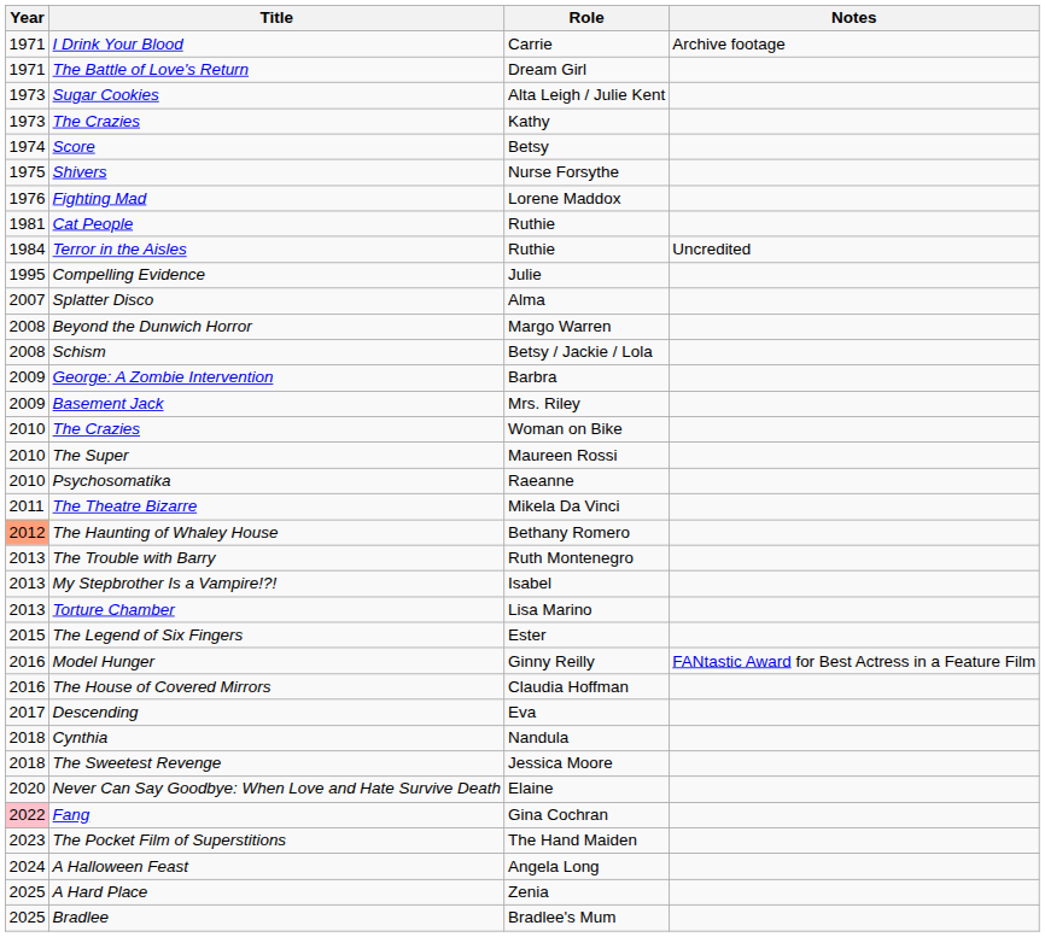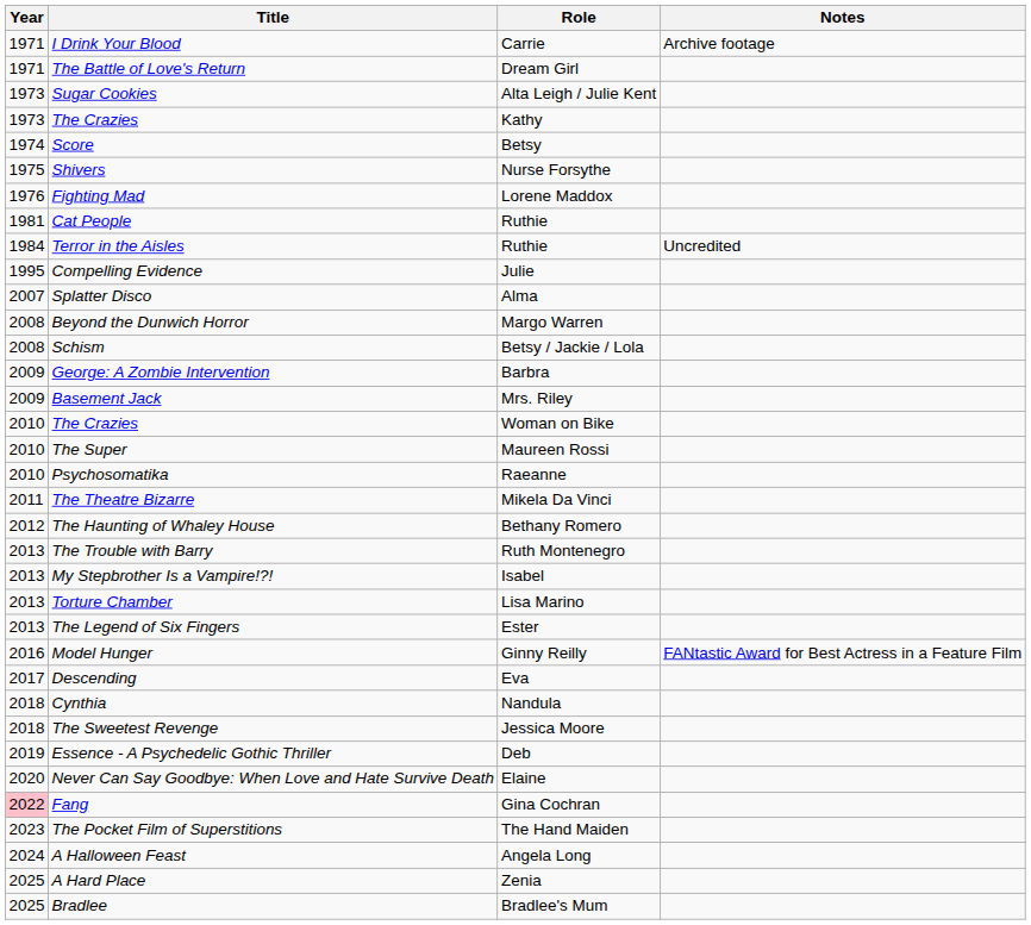The Haunting of Whaley House | Year: lightsalmon background -> no background
The Legend of Six Fingers | Year: 2015 -> 2013
- row: 2016 | The House of Covered Mirrors | Claudia Hoffman
+ row: 2019 | Essence - A Psychedelic Gothic Thriller | Deb
